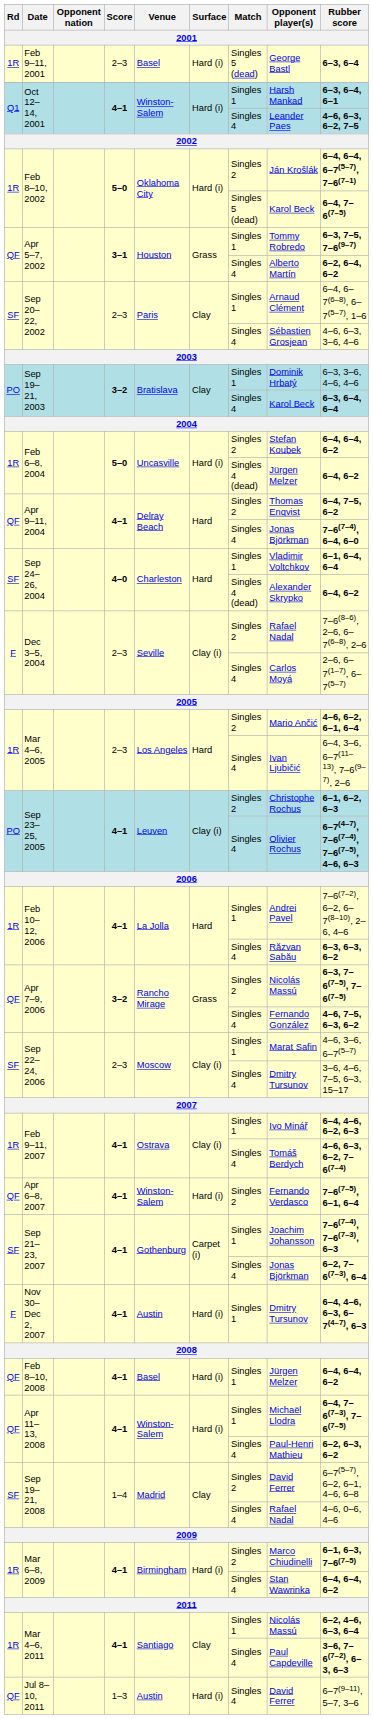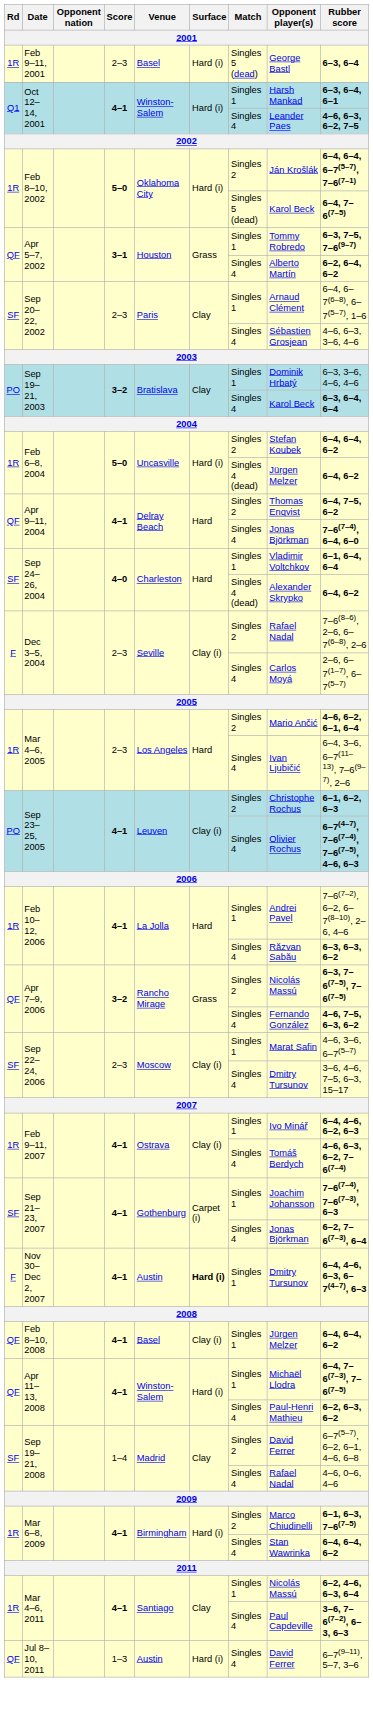- row: QF | Apr 6–8, 2007 | 4–1 | Winston-Salem | Hard (i) | Singles 2 | Fernando Verdasco | 7–6(7–5), 6–1, 6–4
Nov 30–Dec 2, 2007 | Surface: normal -> bold
Feb 8–10, 2008 | Surface: Hard (i) -> Clay (i)
